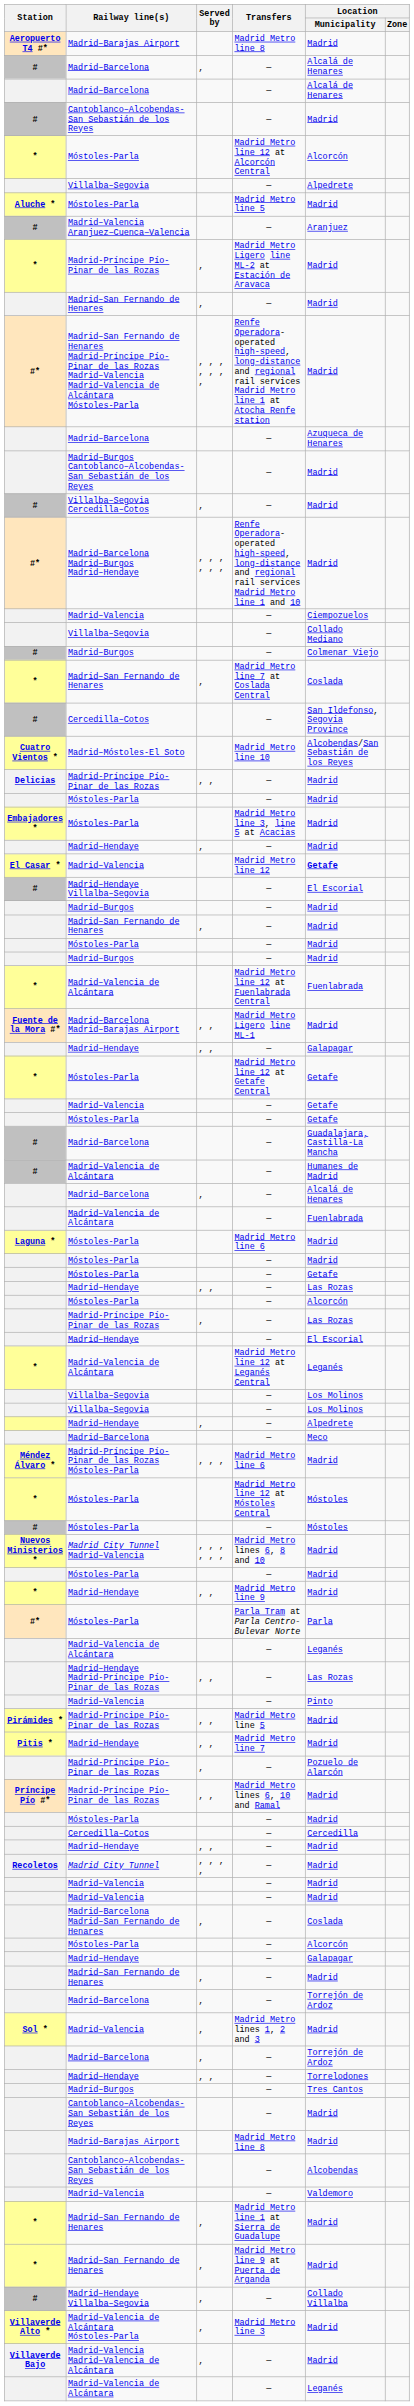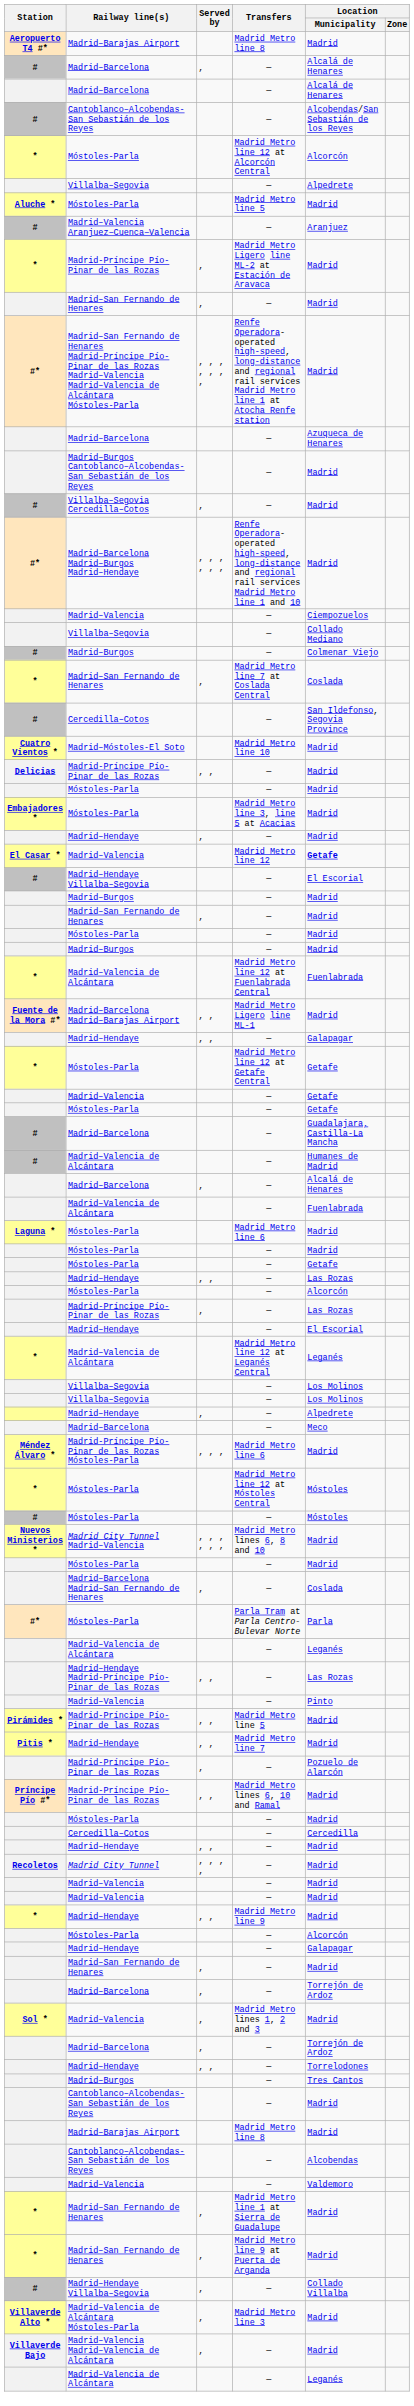# / Cantoblanco–Alcobendas-San Sebastián de los Reyes | Location / Municipality: Madrid -> Alcobendas/San Sebastián de los Reyes
Madrid–Móstoles-El Soto | Location / Municipality: Alcobendas/San Sebastián de los Reyes -> Madrid
rows swapped: * / Madrid–Hendaye <-> Madrid–Barcelona Madrid–San Fernando de Henares
